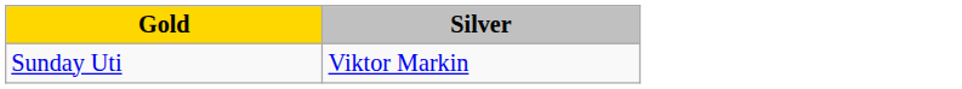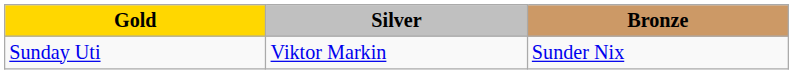+ column: Bronze | Sunder Nix
